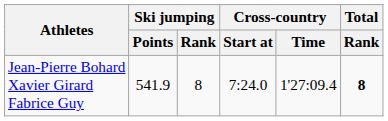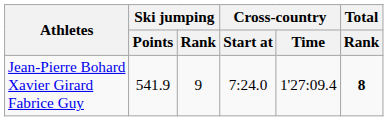Jean-Pierre Bohard Xavier Girard Fabrice Guy | Ski jumping / Rank: 8 -> 9
